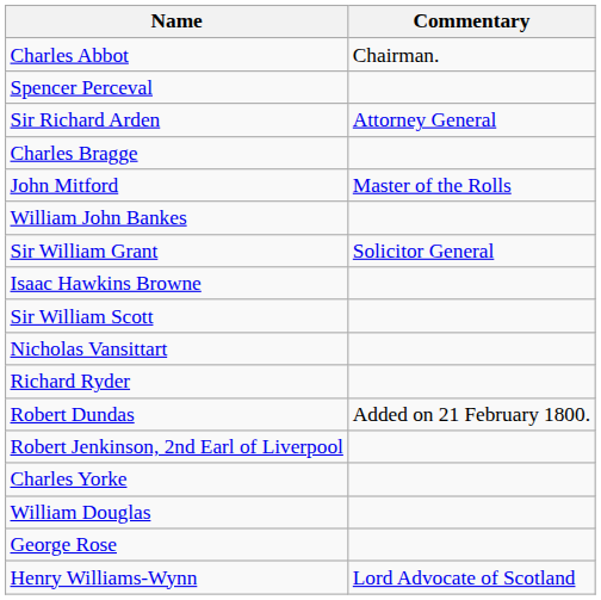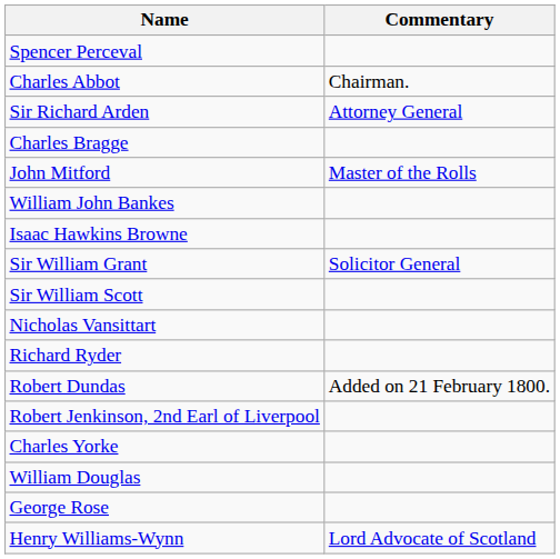rows swapped: Charles Abbot <-> Spencer Perceval
rows swapped: Sir William Grant <-> Isaac Hawkins Browne
